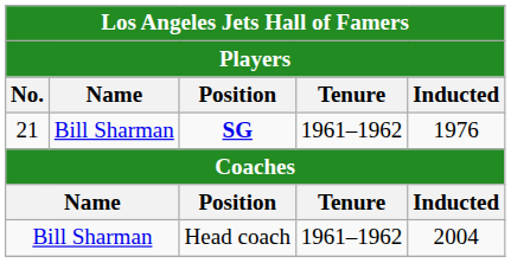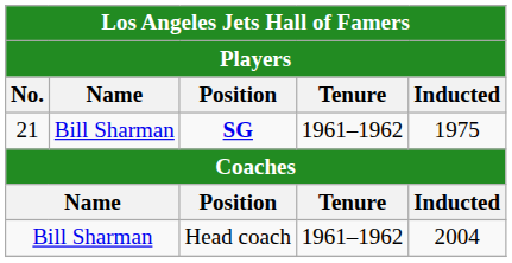21 | Inducted: 1976 -> 1975
